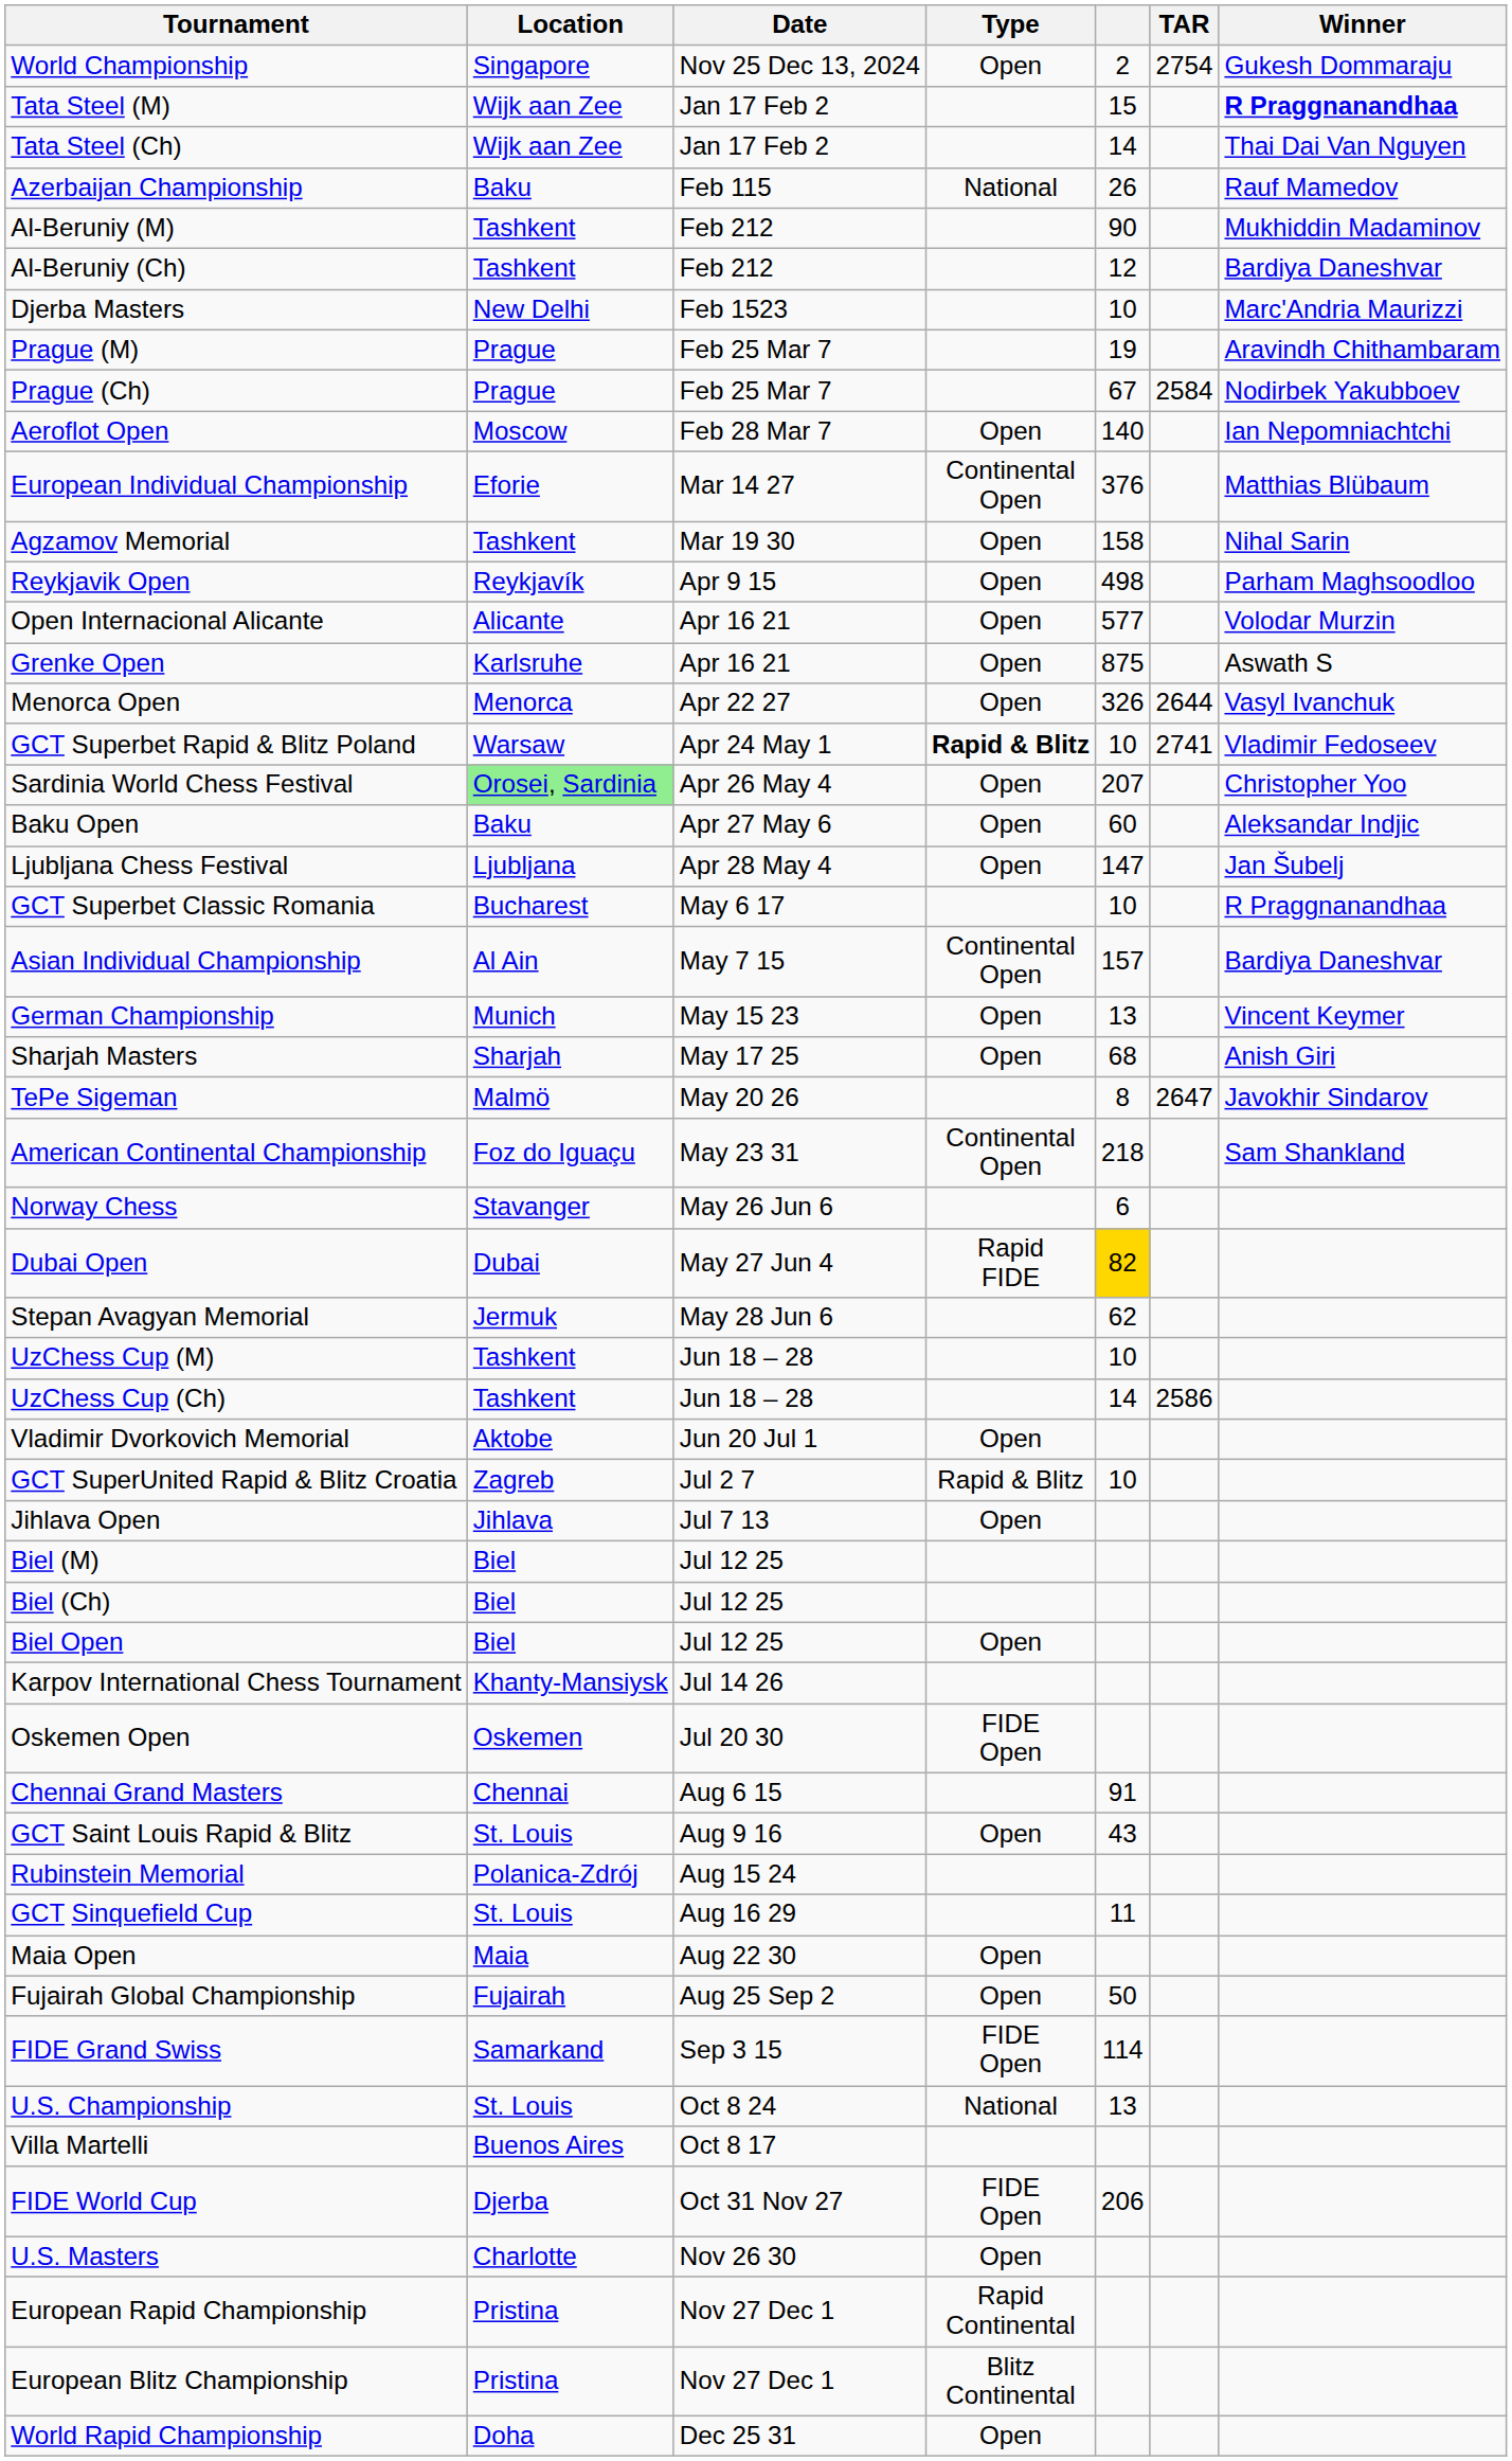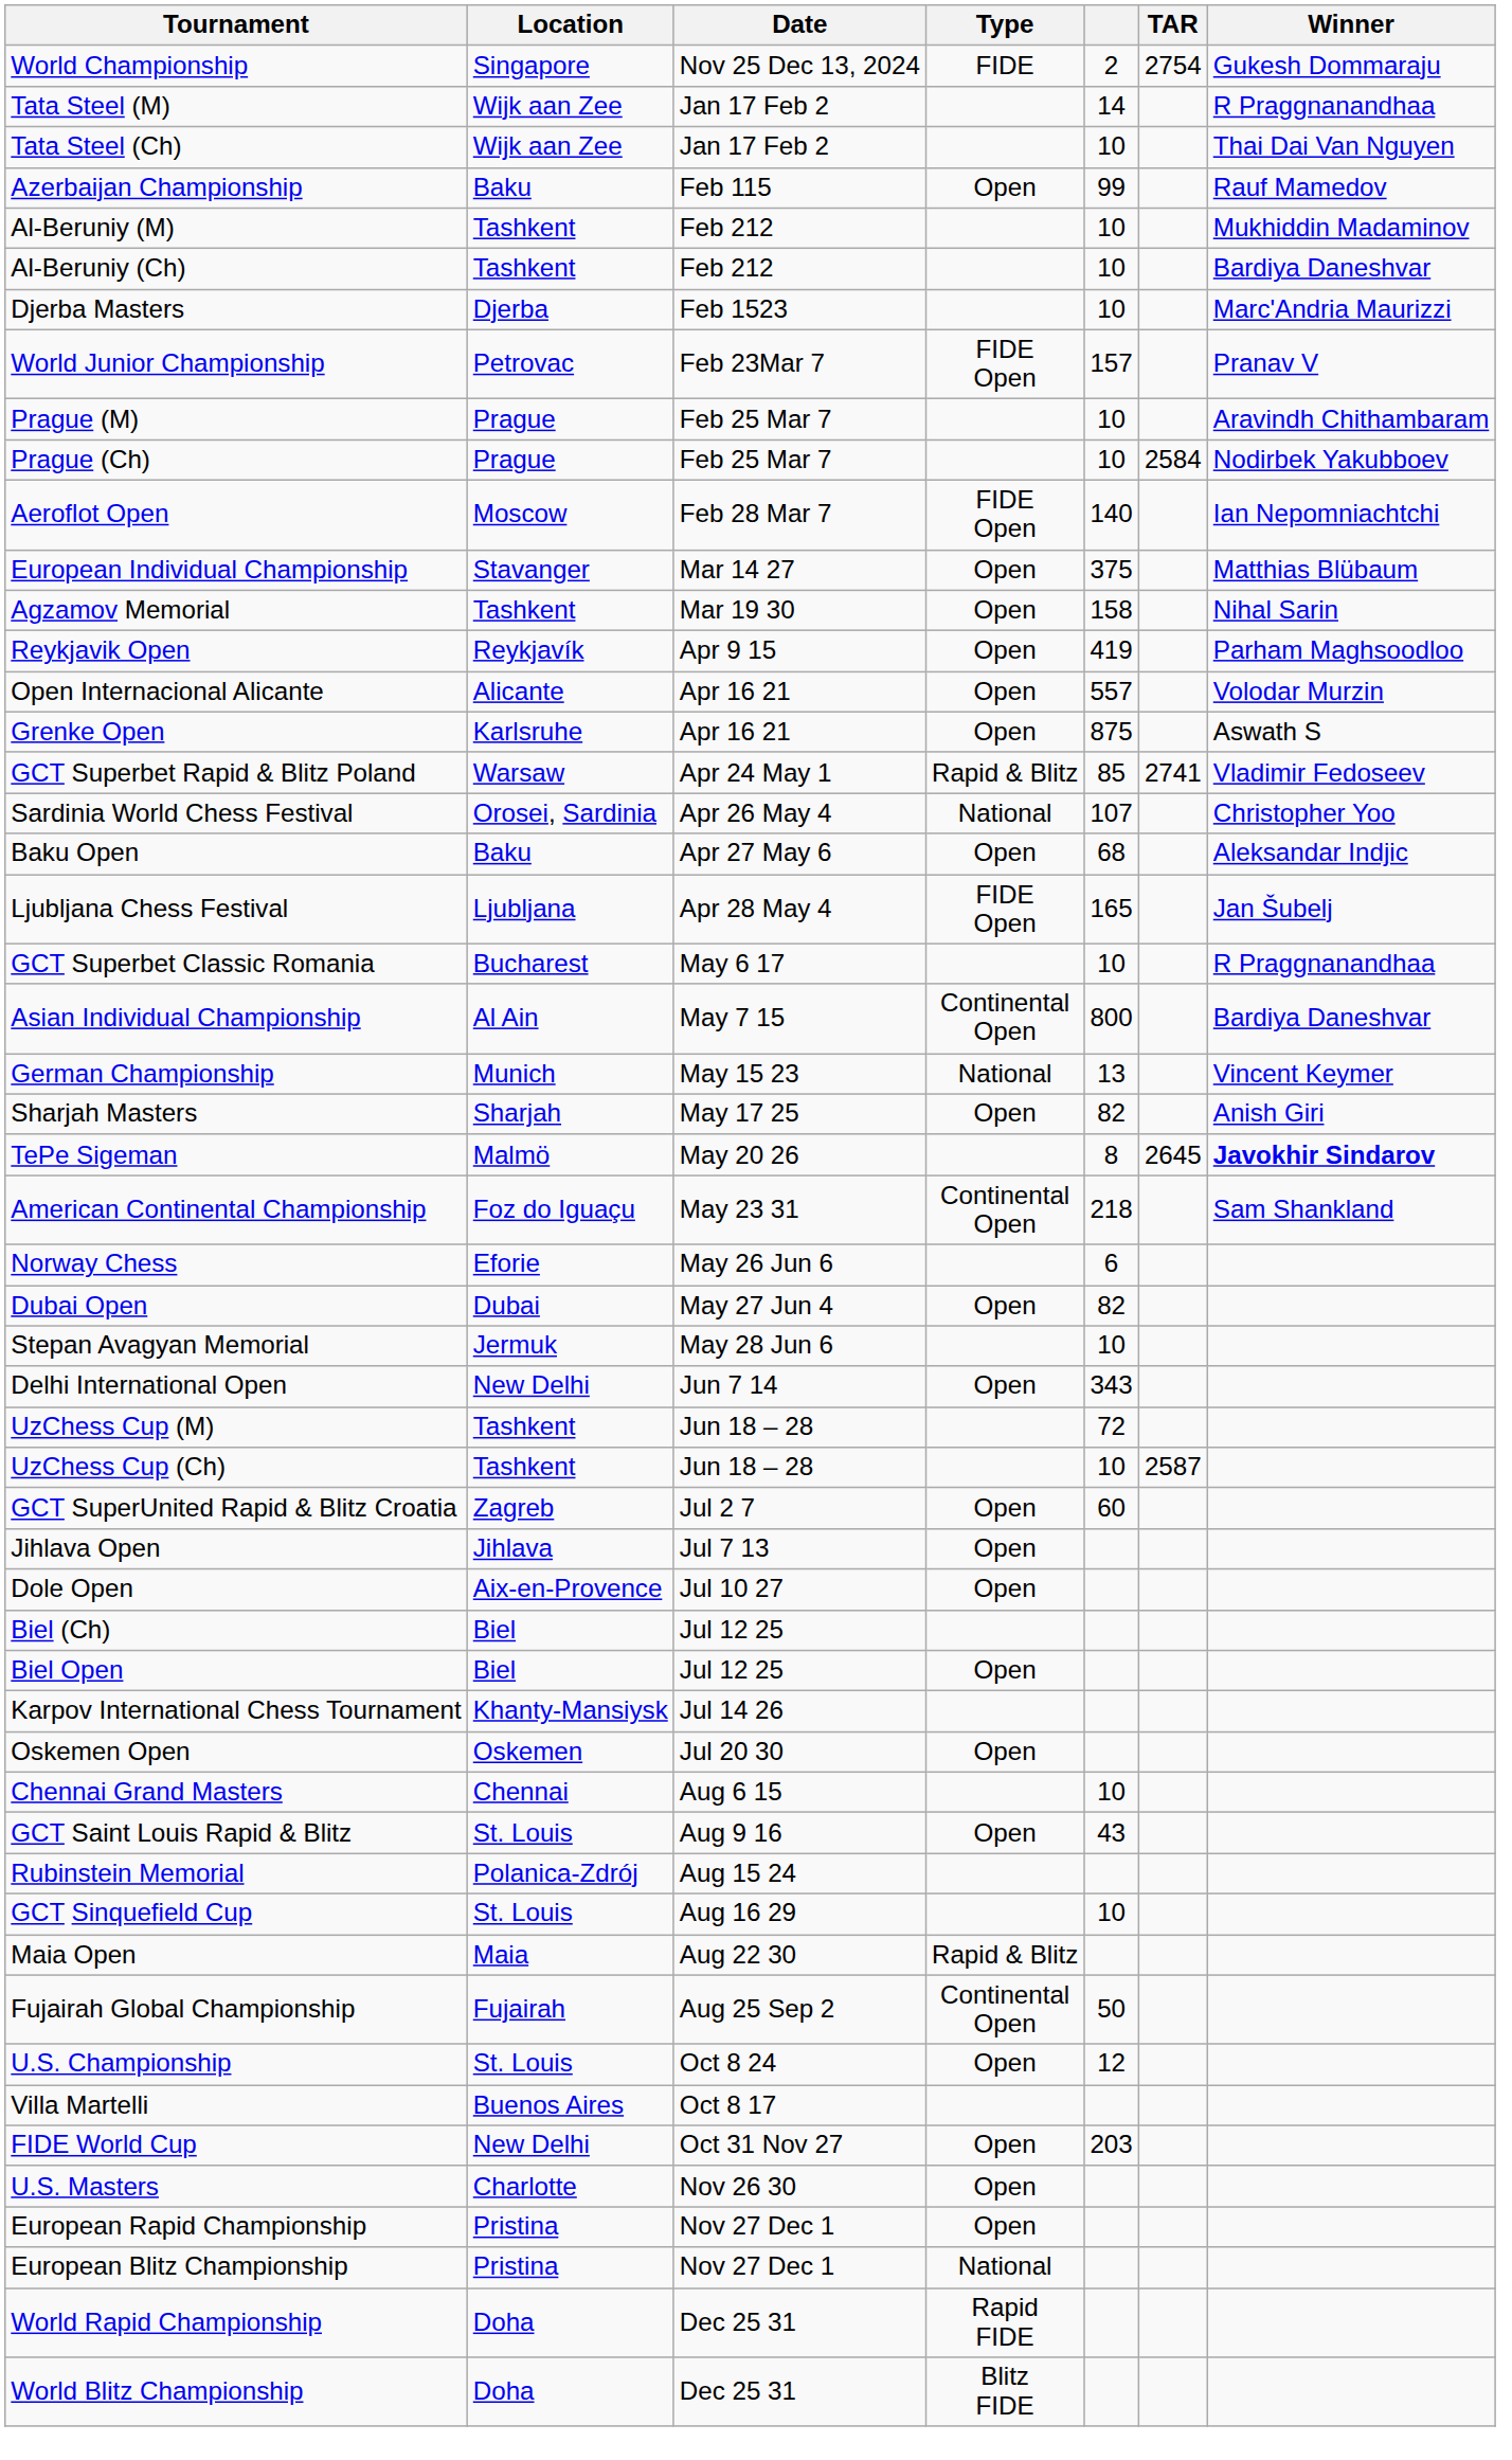World Championship | Type: Open -> FIDE
Tata Steel (M) | column 5: 15 -> 14
Tata Steel (M) | Winner: bold -> normal
Tata Steel (Ch) | column 5: 14 -> 10
Azerbaijan Championship | Type: National -> Open
Azerbaijan Championship | column 5: 26 -> 99
Al-Beruniy (M) | column 5: 90 -> 10
Al-Beruniy (Ch) | column 5: 12 -> 10
Djerba Masters | Location: New Delhi -> Djerba
+ row: World Junior Championship | Petrovac | Feb 23Mar 7 | FIDE Open | 157 | Pranav V
Prague (M) | column 5: 19 -> 10
Prague (Ch) | column 5: 67 -> 10
Aeroflot Open | Type: Open -> FIDE Open
European Individual Championship | Location: Eforie -> Stavanger
European Individual Championship | Type: Continental Open -> Open
European Individual Championship | column 5: 376 -> 375
Reykjavik Open | column 5: 498 -> 419
Open Internacional Alicante | column 5: 577 -> 557
- row: Menorca Open | Menorca | Apr 22 27 | Open | 326 | 2644 | Vasyl Ivanchuk
GCT Superbet Rapid & Blitz Poland | Type: bold -> normal
GCT Superbet Rapid & Blitz Poland | column 5: 10 -> 85
Sardinia World Chess Festival | Location: lightgreen background -> no background
Sardinia World Chess Festival | Type: Open -> National
Sardinia World Chess Festival | column 5: 207 -> 107
Baku Open | column 5: 60 -> 68
Ljubljana Chess Festival | Type: Open -> FIDE Open
Ljubljana Chess Festival | column 5: 147 -> 165
Asian Individual Championship | column 5: 157 -> 800
German Championship | Type: Open -> National
Sharjah Masters | column 5: 68 -> 82
TePe Sigeman | TAR: 2647 -> 2645
TePe Sigeman | Winner: normal -> bold
Norway Chess | Location: Stavanger -> Eforie
Dubai Open | Type: Rapid FIDE -> Open
Dubai Open | column 5: gold background -> no background
Stepan Avagyan Memorial | column 5: 62 -> 10
+ row: Delhi International Open | New Delhi | Jun 7 14 | Open | 343
UzChess Cup (M) | column 5: 10 -> 72
UzChess Cup (Ch) | column 5: 14 -> 10
UzChess Cup (Ch) | TAR: 2586 -> 2587
- row: Vladimir Dvorkovich Memorial | Aktobe | Jun 20 Jul 1 | Open
GCT SuperUnited Rapid & Blitz Croatia | Type: Rapid & Blitz -> Open
GCT SuperUnited Rapid & Blitz Croatia | column 5: 10 -> 60
+ row: Dole Open | Aix-en-Provence | Jul 10 27 | Open
- row: Biel (M) | Biel | Jul 12 25
Oskemen Open | Type: FIDE Open -> Open
Chennai Grand Masters | column 5: 91 -> 10
GCT Sinquefield Cup | column 5: 11 -> 10
Maia Open | Type: Open -> Rapid & Blitz
Fujairah Global Championship | Type: Open -> Continental Open
- row: FIDE Grand Swiss | Samarkand | Sep 3 15 | FIDE Open | 114
U.S. Championship | Type: National -> Open
U.S. Championship | column 5: 13 -> 12
FIDE World Cup | Location: Djerba -> New Delhi
FIDE World Cup | Type: FIDE Open -> Open
FIDE World Cup | column 5: 206 -> 203
European Rapid Championship | Type: Rapid Continental -> Open
European Blitz Championship | Type: Blitz Continental -> National
World Rapid Championship | Type: Open -> Rapid FIDE
+ row: World Blitz Championship | Doha | Dec 25 31 | Blitz FIDE
